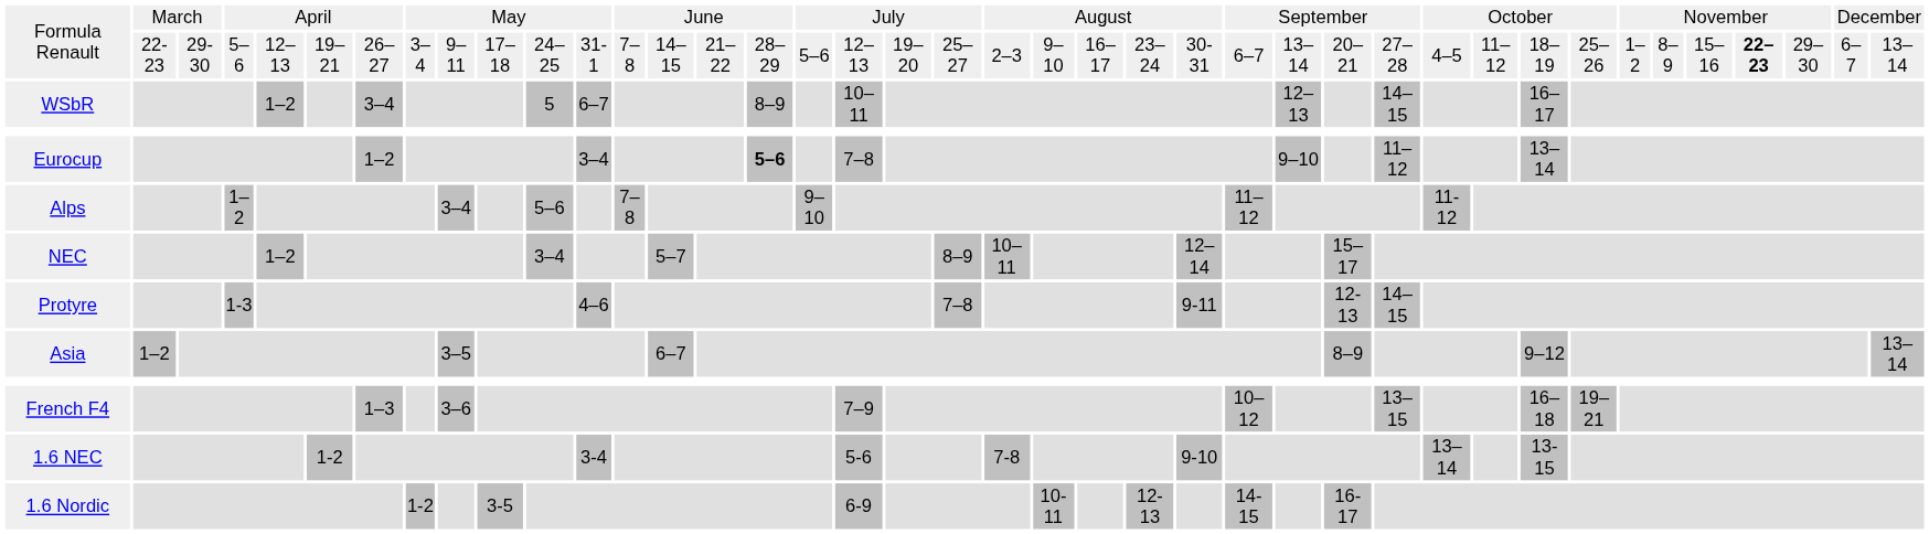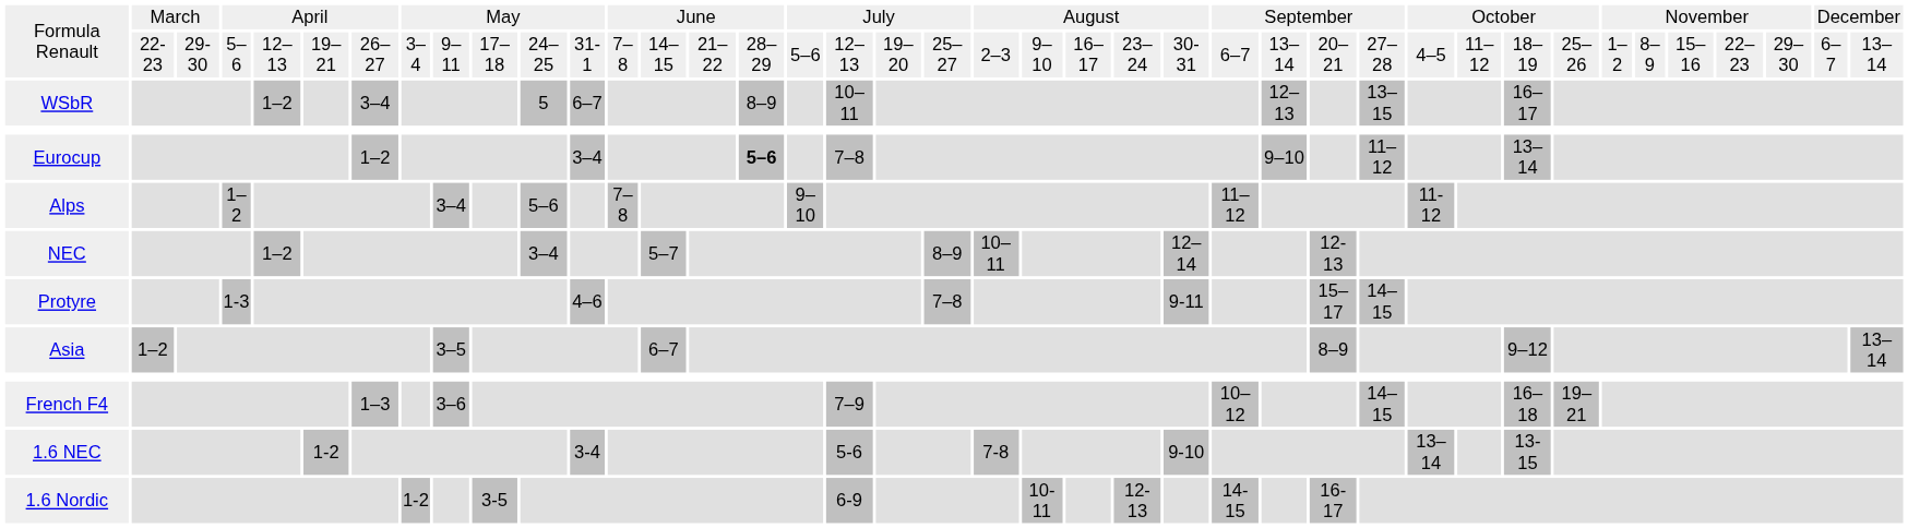Formula Renault / 5–6 | column 37: bold -> normal
WSbR | column 29: 14–15 -> 13–15
NEC | column 28: 15–17 -> 12-13
Protyre | column 28: 12-13 -> 15–17
French F4 | column 29: 13–15 -> 14–15
